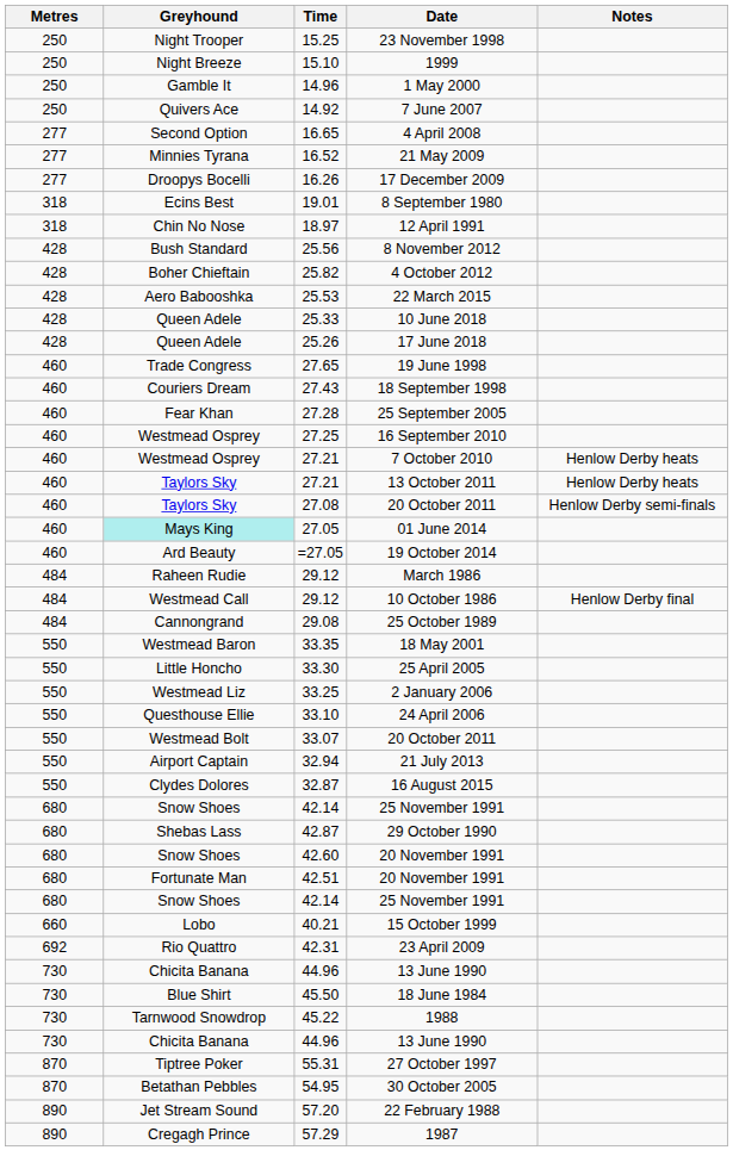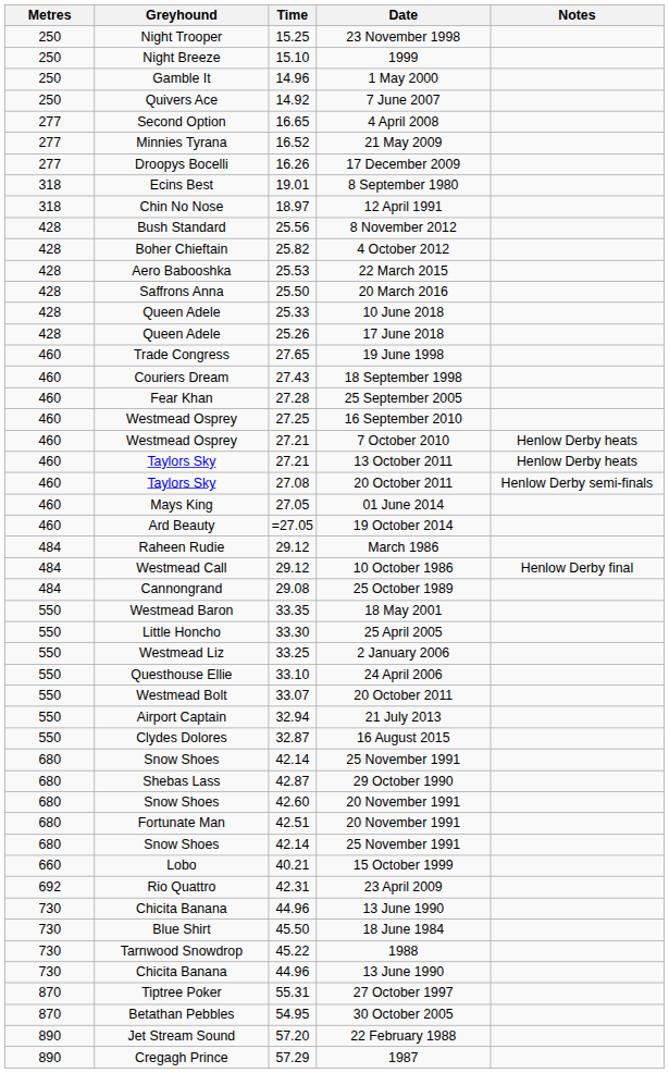+ row: 428 | Saffrons Anna | 25.50 | 20 March 2016
01 June 2014 | Greyhound: paleturquoise background -> no background
